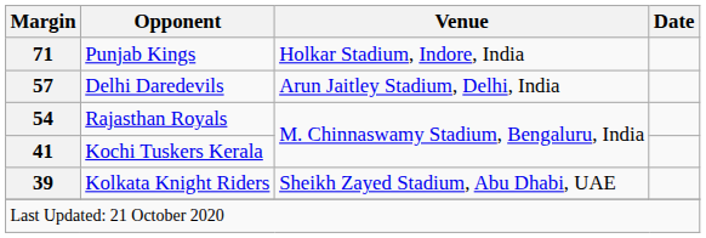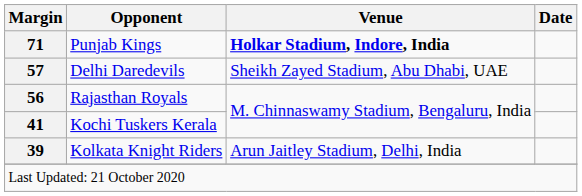Punjab Kings | Venue: normal -> bold
Delhi Daredevils | Venue: Arun Jaitley Stadium, Delhi, India -> Sheikh Zayed Stadium, Abu Dhabi, UAE
Rajasthan Royals | Margin: 54 -> 56
Kolkata Knight Riders | Venue: Sheikh Zayed Stadium, Abu Dhabi, UAE -> Arun Jaitley Stadium, Delhi, India
